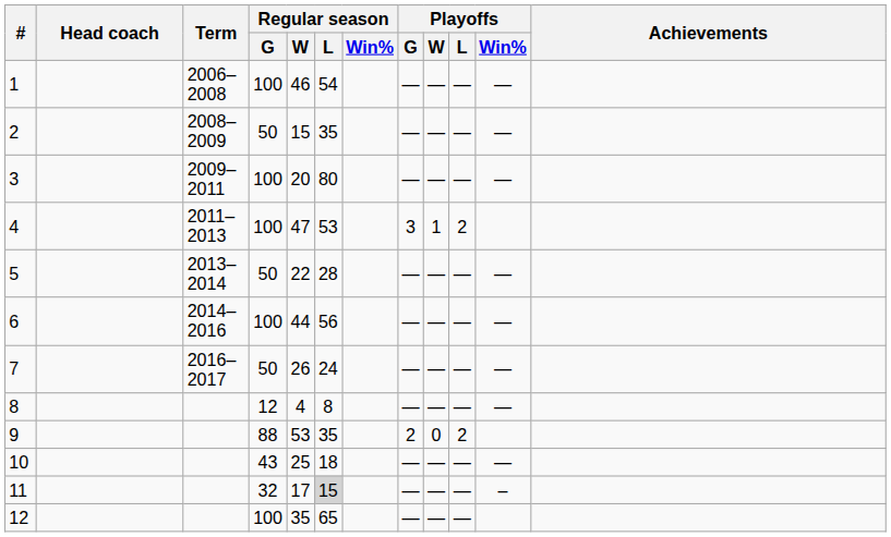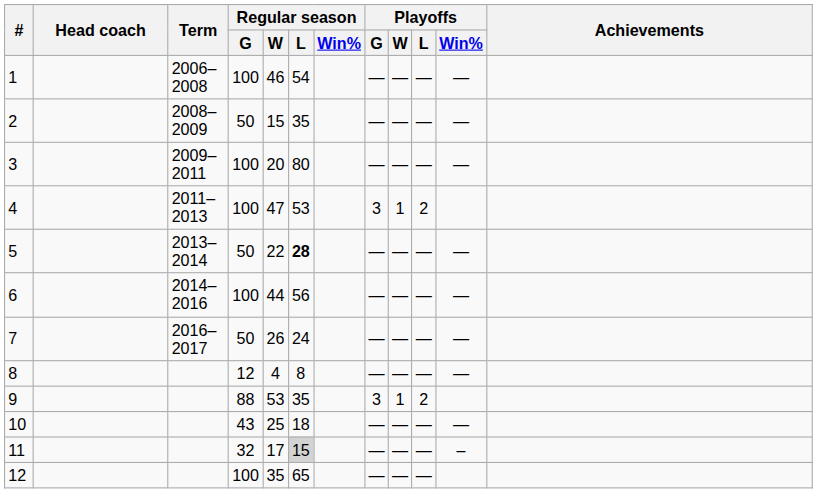5 | Regular season / L: normal -> bold
9 | Playoffs / G: 2 -> 3
9 | Playoffs / W: 0 -> 1
